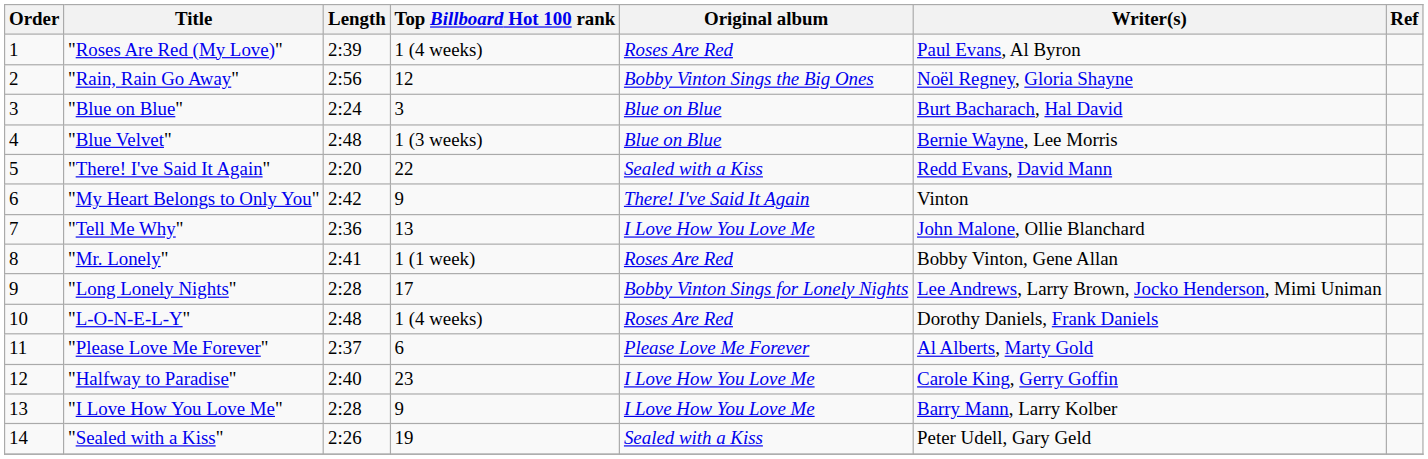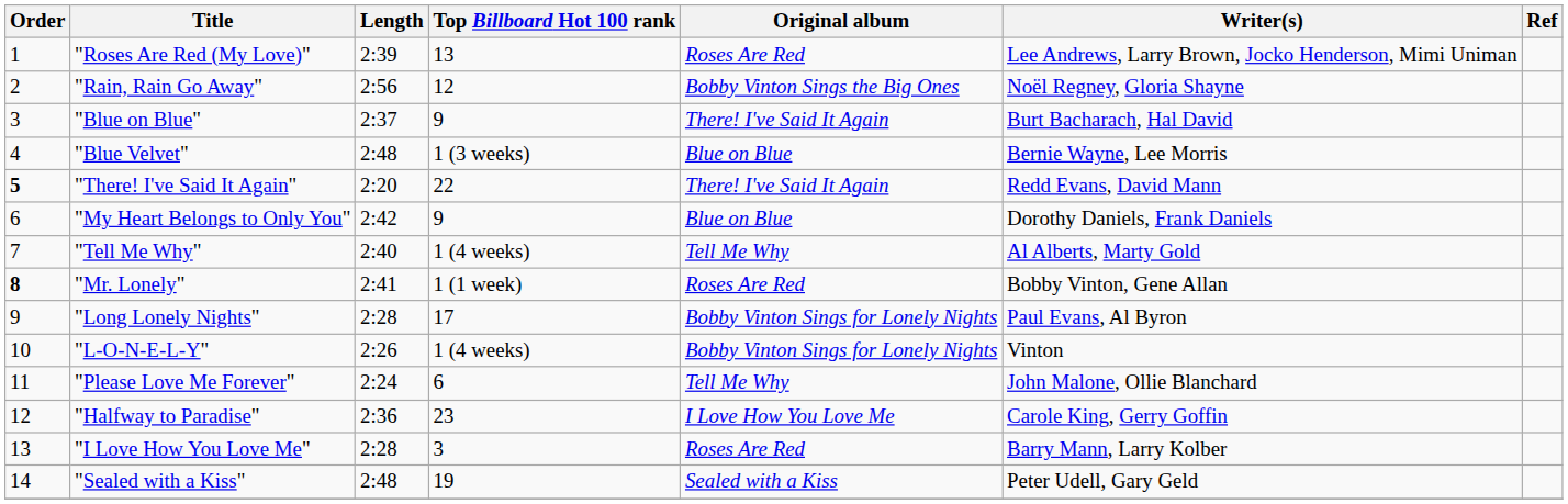"Roses Are Red (My Love)" | Top Billboard Hot 100 rank: 1 (4 weeks) -> 13
"Roses Are Red (My Love)" | Writer(s): Paul Evans, Al Byron -> Lee Andrews, Larry Brown, Jocko Henderson, Mimi Uniman
"Blue on Blue" | Length: 2:24 -> 2:37
"Blue on Blue" | Top Billboard Hot 100 rank: 3 -> 9
"Blue on Blue" | Original album: Blue on Blue -> There! I've Said It Again
"There! I've Said It Again" | Order: normal -> bold
"There! I've Said It Again" | Original album: Sealed with a Kiss -> There! I've Said It Again
"My Heart Belongs to Only You" | Original album: There! I've Said It Again -> Blue on Blue
"My Heart Belongs to Only You" | Writer(s): Vinton -> Dorothy Daniels, Frank Daniels
"Tell Me Why" | Length: 2:36 -> 2:40
"Tell Me Why" | Top Billboard Hot 100 rank: 13 -> 1 (4 weeks)
"Tell Me Why" | Original album: I Love How You Love Me -> Tell Me Why
"Tell Me Why" | Writer(s): John Malone, Ollie Blanchard -> Al Alberts, Marty Gold
"Mr. Lonely" | Order: normal -> bold
"Long Lonely Nights" | Writer(s): Lee Andrews, Larry Brown, Jocko Henderson, Mimi Uniman -> Paul Evans, Al Byron
"L-O-N-E-L-Y" | Length: 2:48 -> 2:26
"L-O-N-E-L-Y" | Original album: Roses Are Red -> Bobby Vinton Sings for Lonely Nights
"L-O-N-E-L-Y" | Writer(s): Dorothy Daniels, Frank Daniels -> Vinton
"Please Love Me Forever" | Length: 2:37 -> 2:24
"Please Love Me Forever" | Original album: Please Love Me Forever -> Tell Me Why
"Please Love Me Forever" | Writer(s): Al Alberts, Marty Gold -> John Malone, Ollie Blanchard
"Halfway to Paradise" | Length: 2:40 -> 2:36
"I Love How You Love Me" | Top Billboard Hot 100 rank: 9 -> 3
"I Love How You Love Me" | Original album: I Love How You Love Me -> Roses Are Red
"Sealed with a Kiss" | Length: 2:26 -> 2:48
